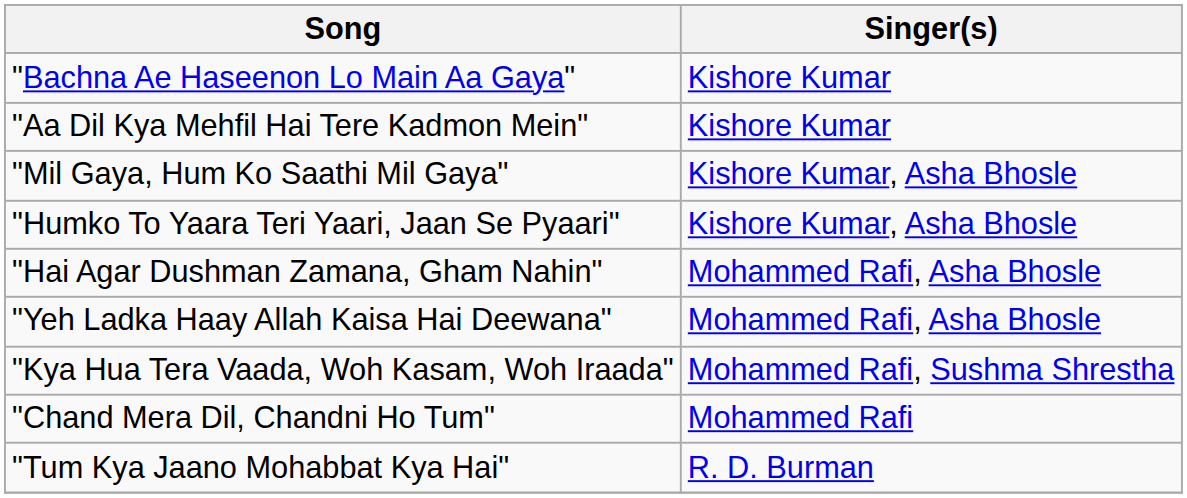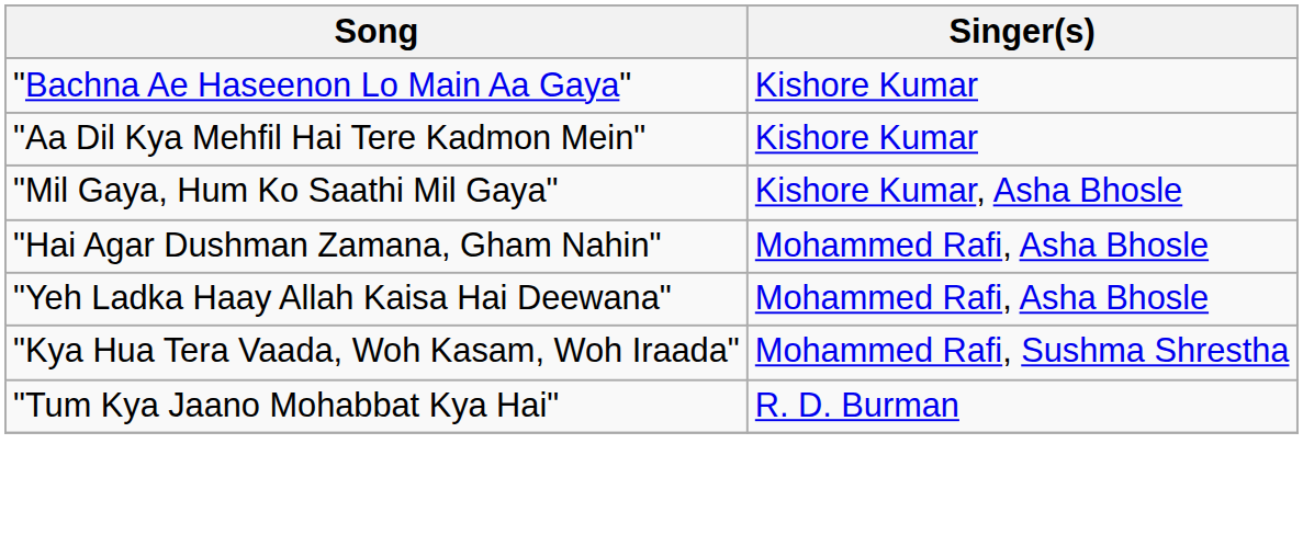- row: "Humko To Yaara Teri Yaari, Jaan Se Pyaari" | Kishore Kumar, Asha Bhosle
- row: "Chand Mera Dil, Chandni Ho Tum" | Mohammed Rafi
